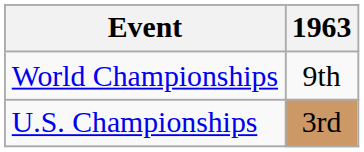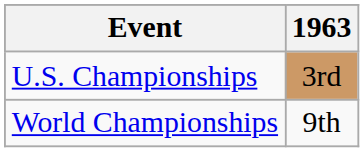rows swapped: World Championships <-> U.S. Championships
